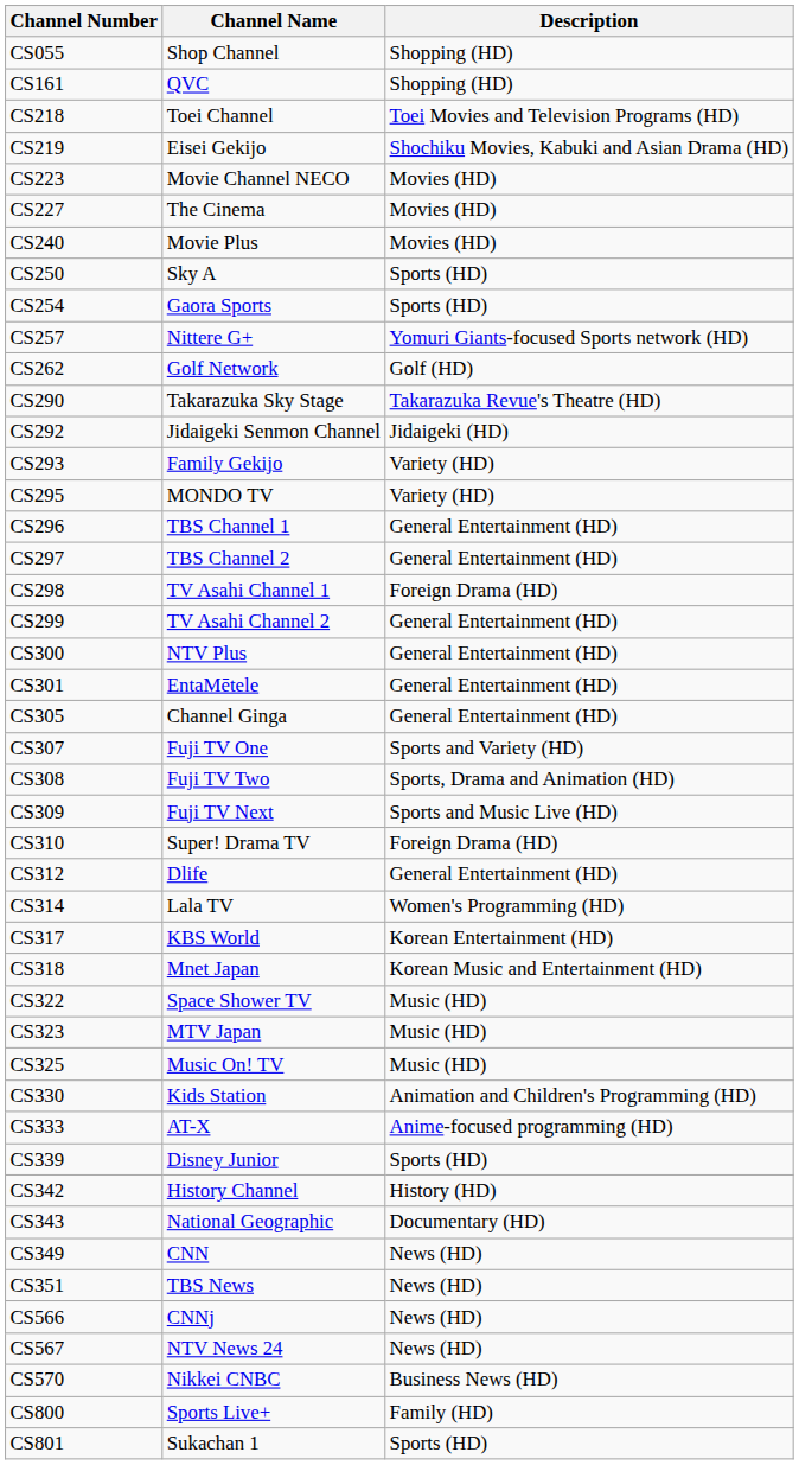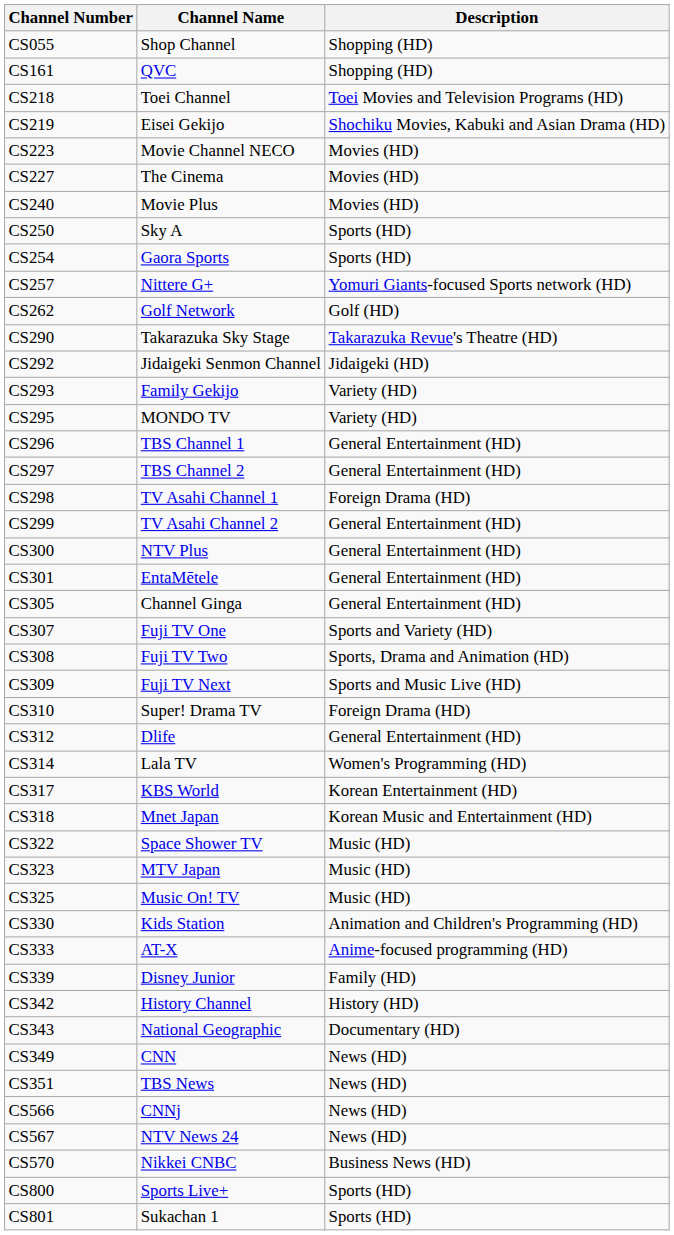CS339 | Description: Sports (HD) -> Family (HD)
CS800 | Description: Family (HD) -> Sports (HD)
